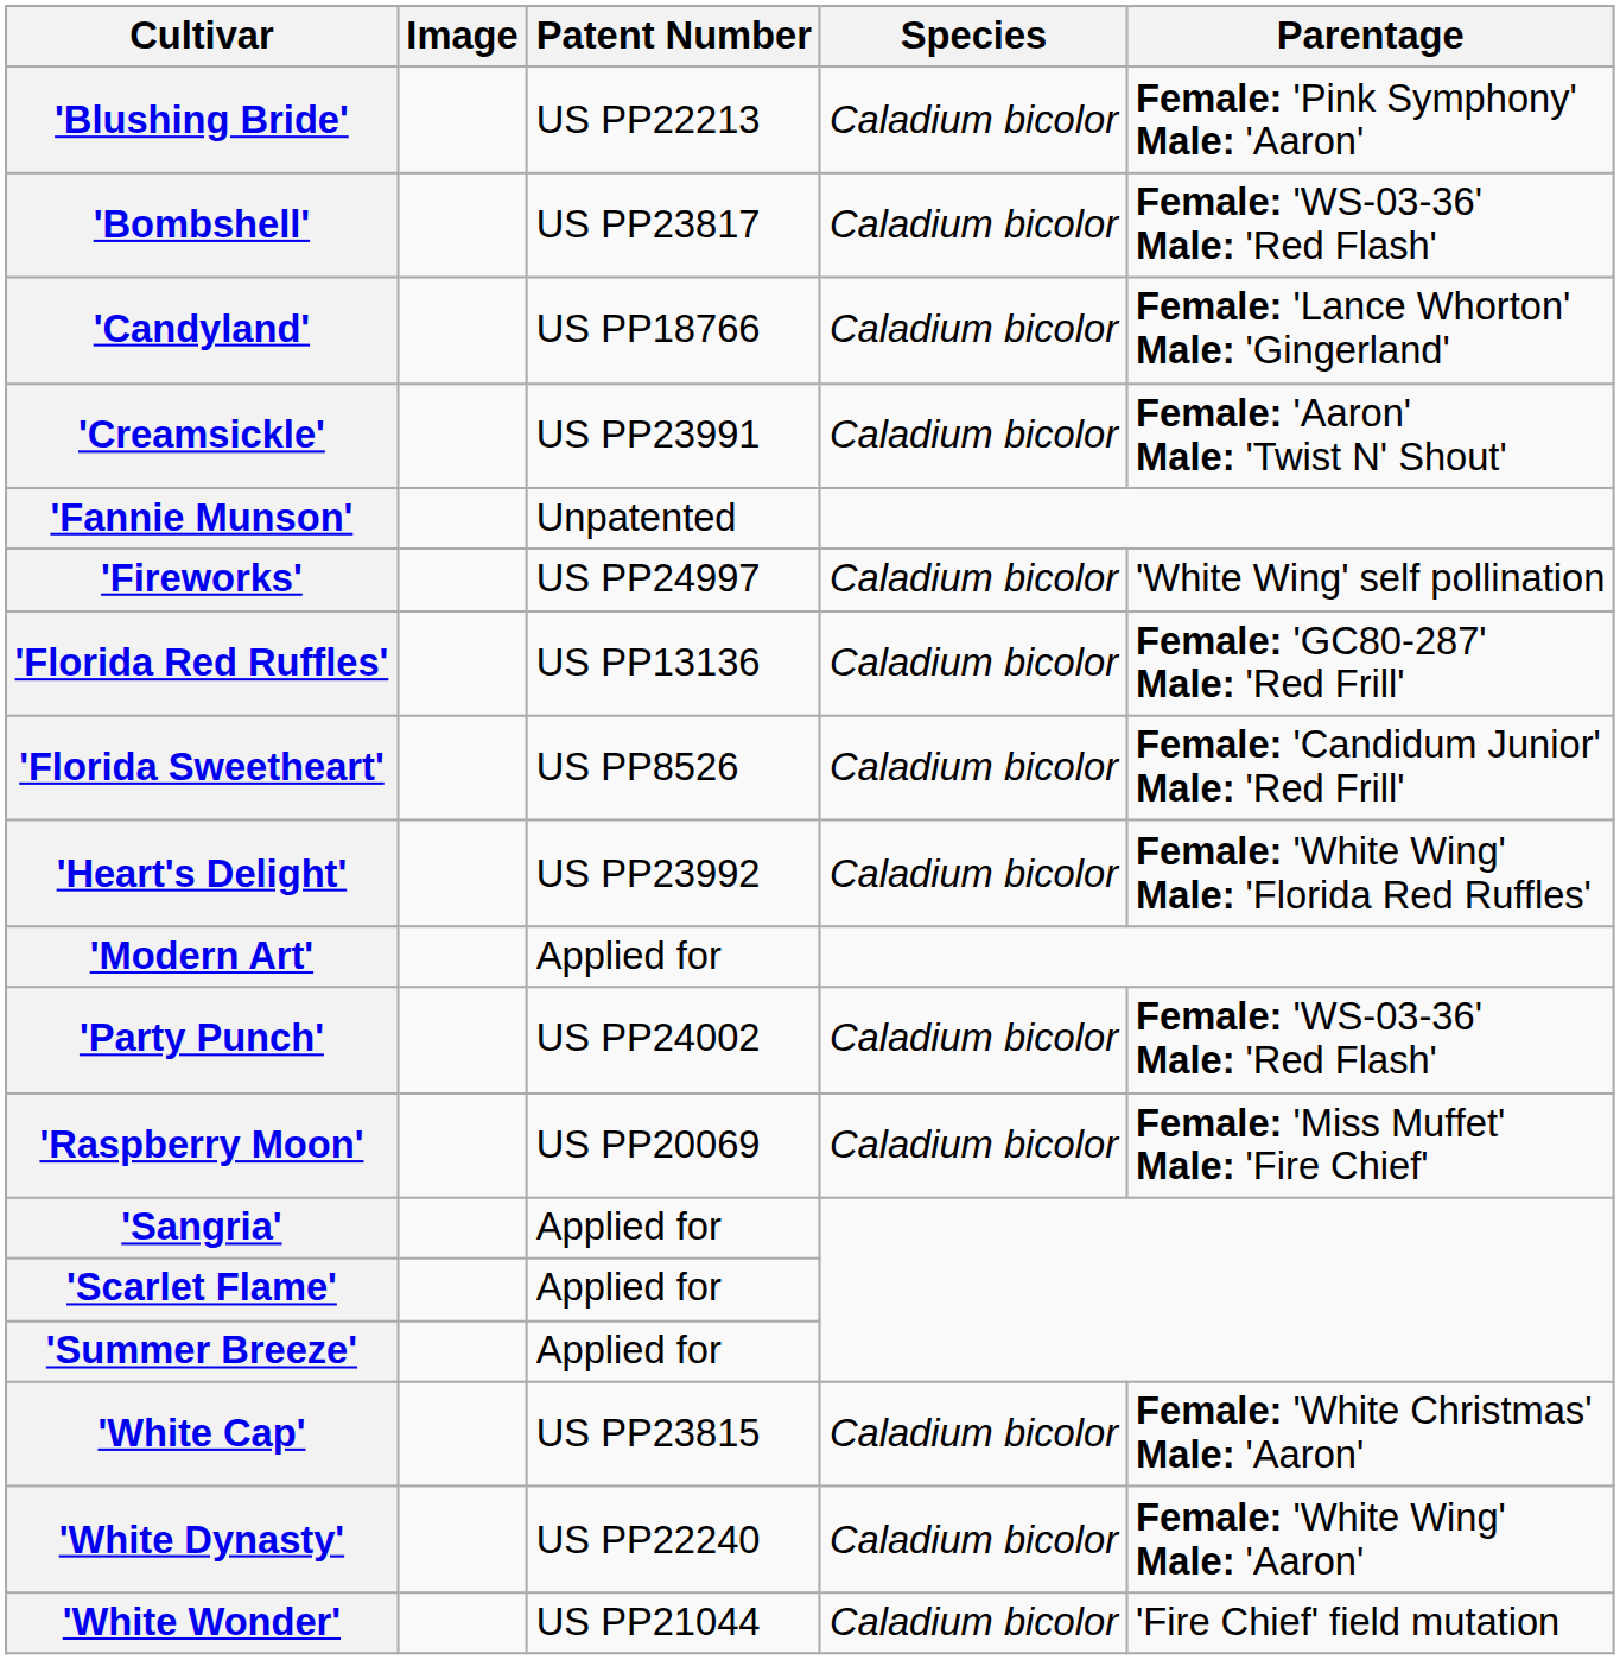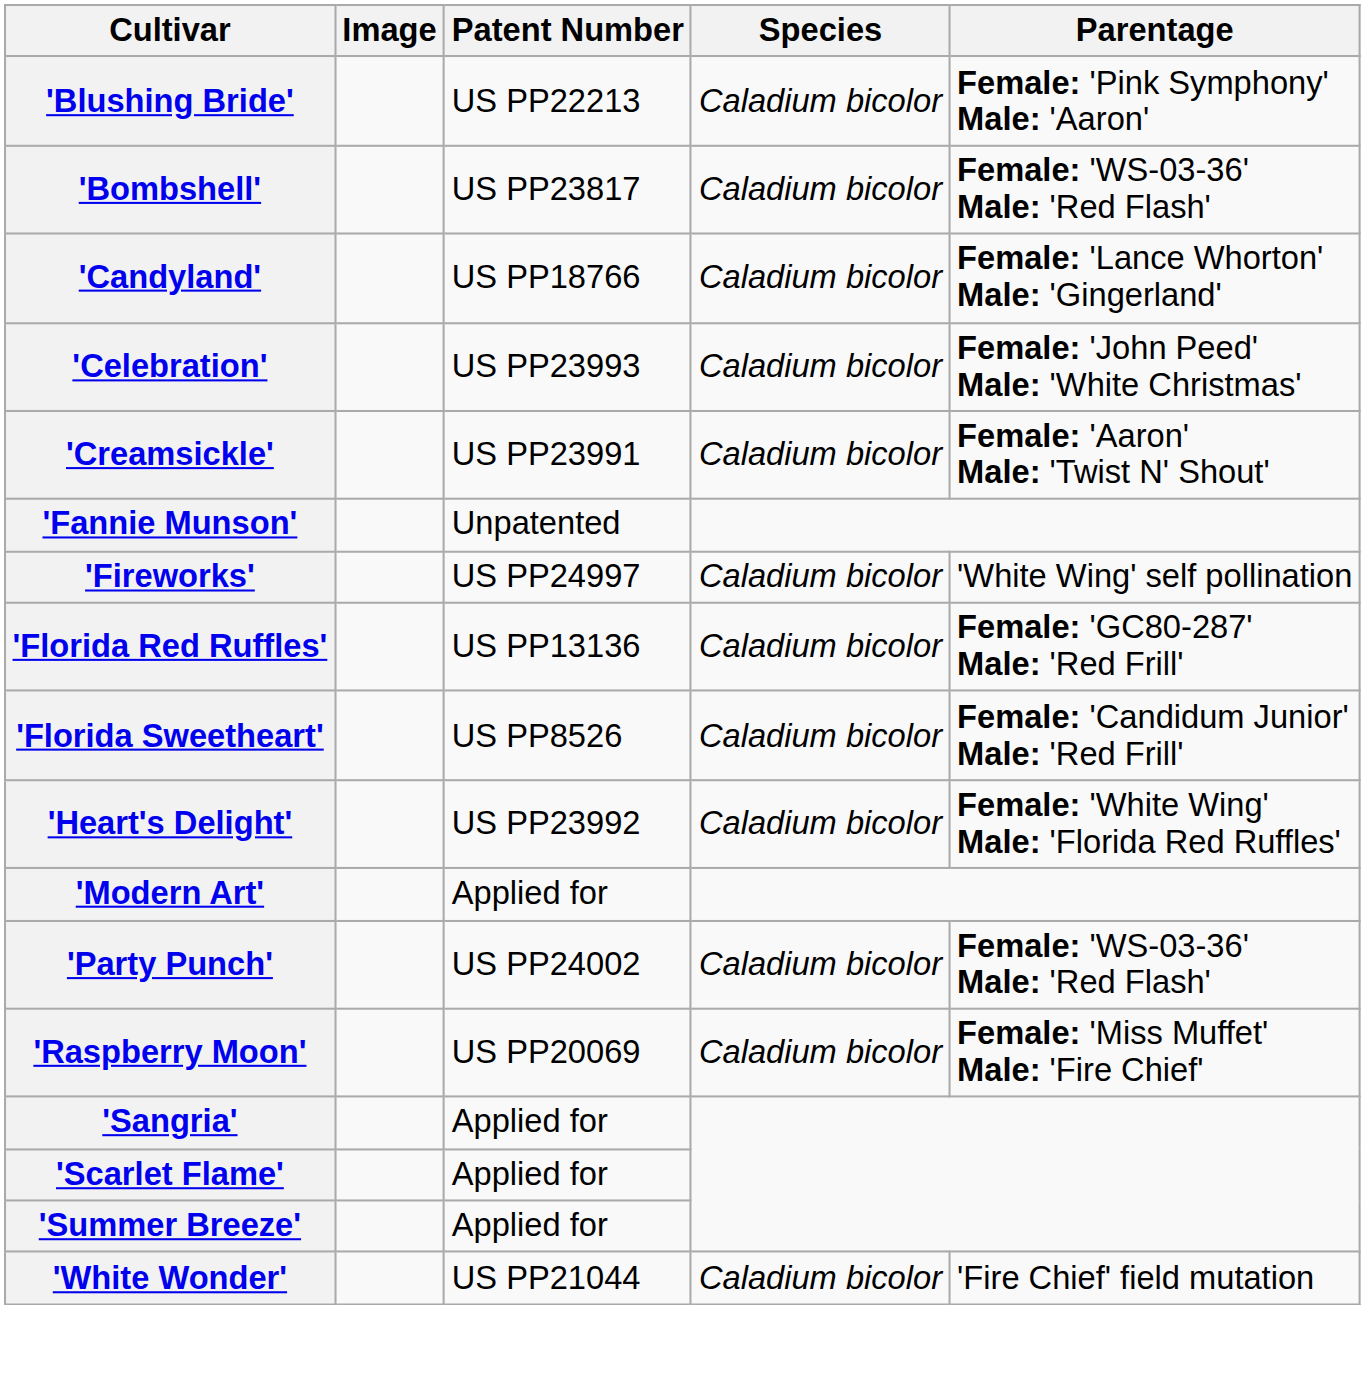+ row: 'Celebration' | US PP23993 | Caladium bicolor | Female: 'John Peed' Male: 'White Christmas'
- row: 'White Cap' | US PP23815 | Caladium bicolor | Female: 'White Christmas' Male: 'Aaron'
- row: 'White Dynasty' | US PP22240 | Caladium bicolor | Female: 'White Wing' Male: 'Aaron'
